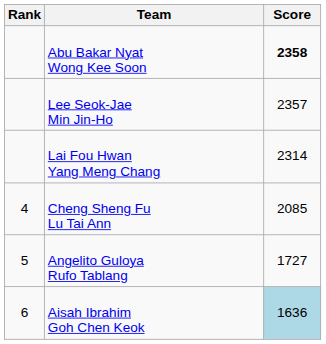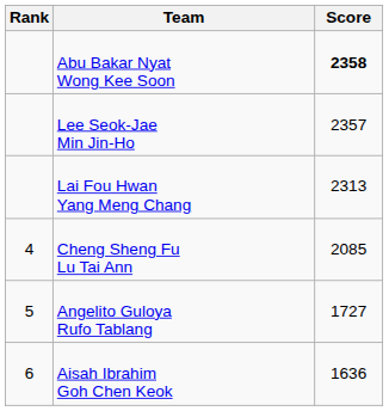Lai Fou Hwan Yang Meng Chang | Score: 2314 -> 2313
Aisah Ibrahim Goh Chen Keok | Score: lightblue background -> no background
